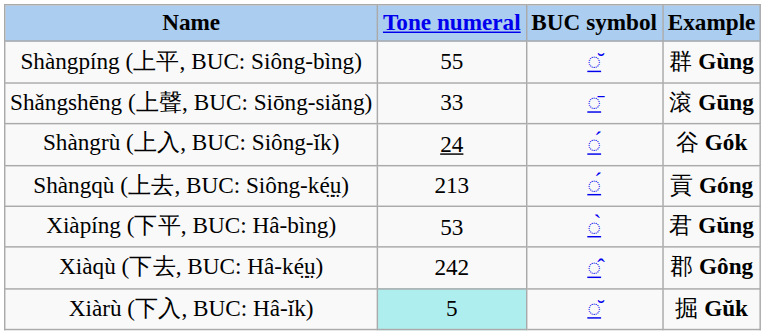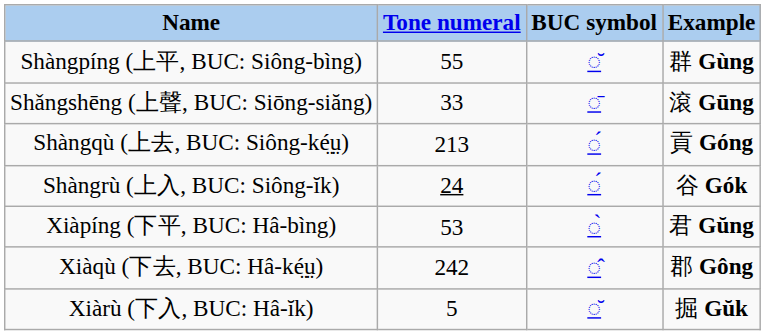rows swapped: Shàngqù (上去, BUC: Siông-ké̤ṳ) <-> Shàngrù (上入, BUC: Siông-ĭk)
Xiàrù (下入, BUC: Hâ-ĭk) | Tone numeral: paleturquoise background -> no background
